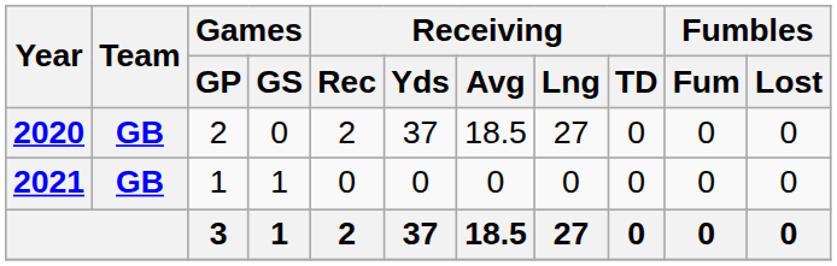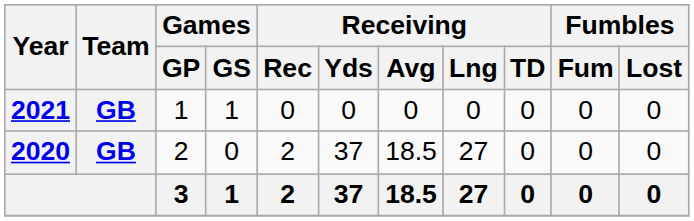rows swapped: 2020 <-> 2021
